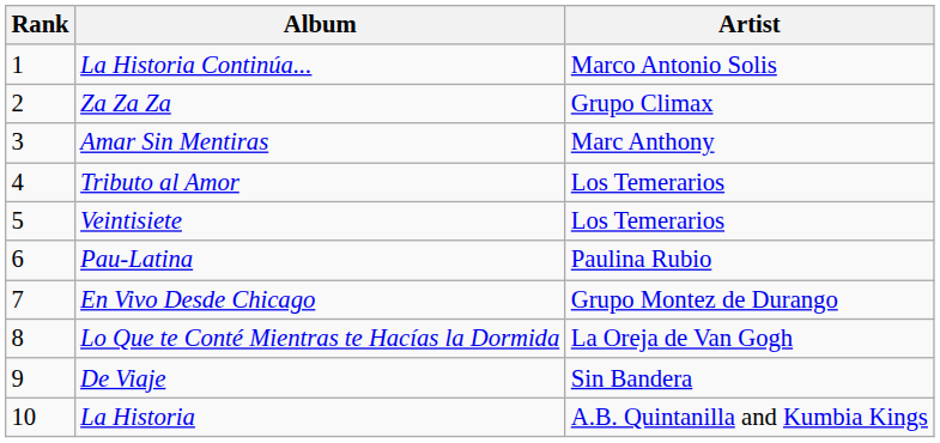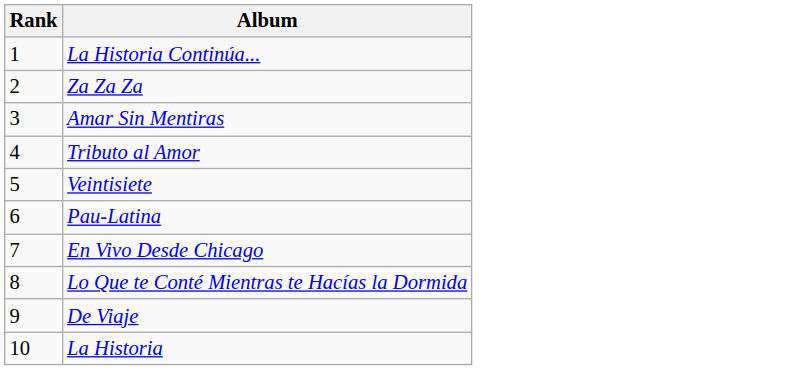- column: Artist | Marco Antonio Solis | Grupo Climax | Marc Anthony | Los Temerarios | Los Temerarios | Paulina Rubio | Grupo Montez de Durango | La Oreja de Van Gogh | Sin Bandera | A.B. Quintanilla and Kumbia Kings
